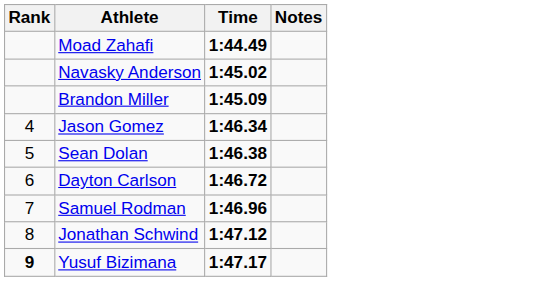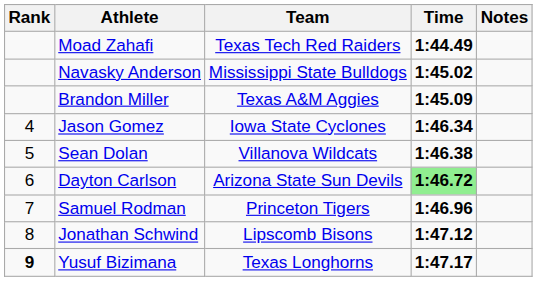+ column: Team | Texas Tech Red Raiders | Mississippi State Bulldogs | Texas A&M Aggies | Iowa State Cyclones | Villanova Wildcats | Arizona State Sun Devils | Princeton Tigers | Lipscomb Bisons | Texas Longhorns
Dayton Carlson | Time: no background -> lightgreen background
